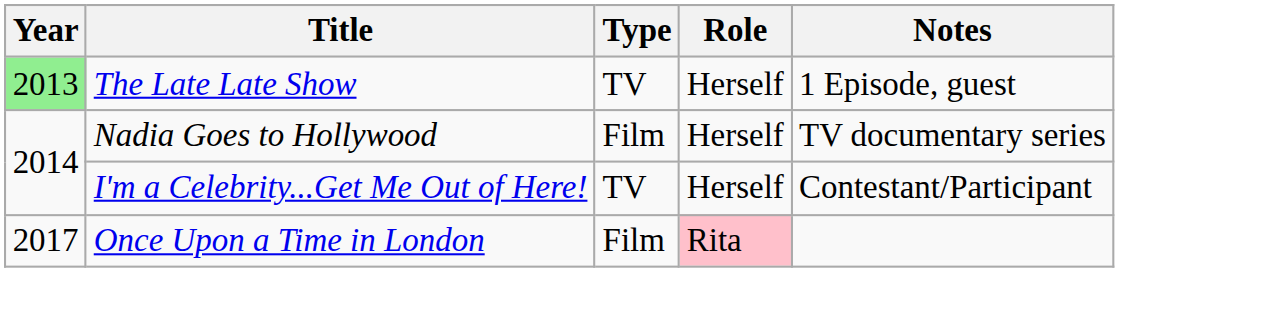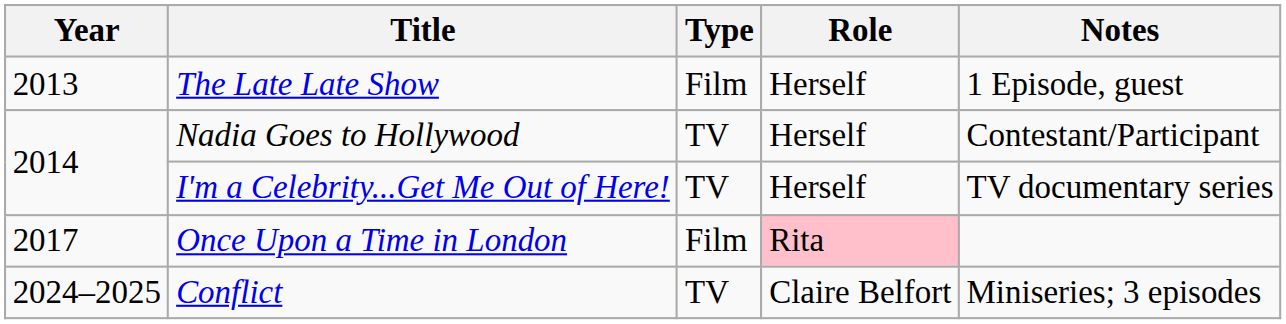The Late Late Show | Year: lightgreen background -> no background
The Late Late Show | Type: TV -> Film
Nadia Goes to Hollywood | Type: Film -> TV
Nadia Goes to Hollywood | Notes: TV documentary series -> Contestant/Participant
I'm a Celebrity...Get Me Out of Here! | Notes: Contestant/Participant -> TV documentary series
+ row: 2024–2025 | Conflict | TV | Claire Belfort | Miniseries; 3 episodes
